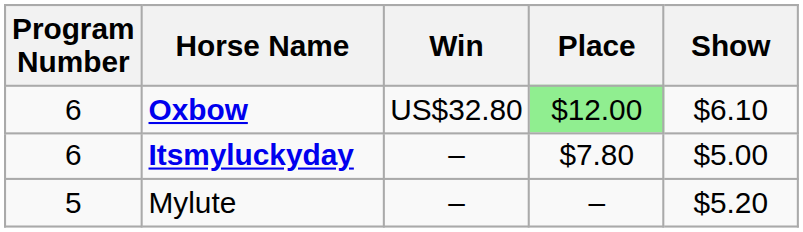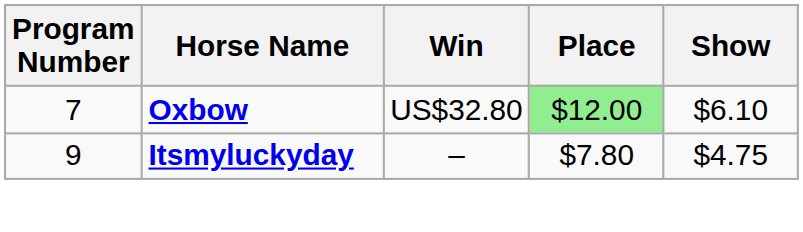Oxbow | Program Number: 6 -> 7
Itsmyluckyday | Program Number: 6 -> 9
Itsmyluckyday | Show: $5.00 -> $4.75
- row: 5 | Mylute | – | – | $5.20
